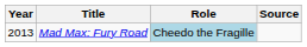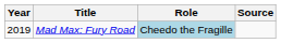Mad Max: Fury Road | Year: 2013 -> 2019
